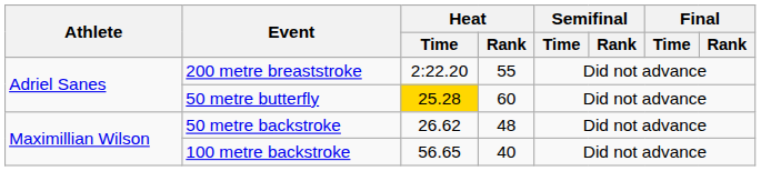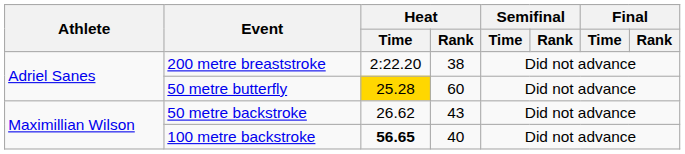200 metre breaststroke | Heat / Rank: 55 -> 38
50 metre backstroke | Heat / Rank: 48 -> 43
100 metre backstroke | Heat / Time: normal -> bold
